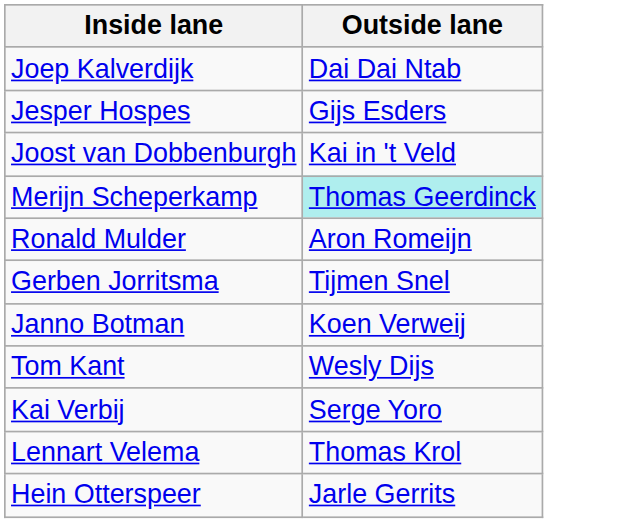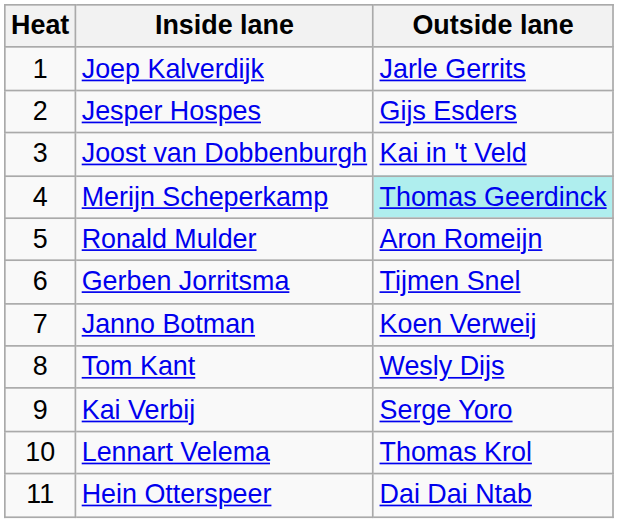+ column: Heat | 1 | 2 | 3 | 4 | 5 | 6 | 7 | 8 | 9 | 10 | 11
Joep Kalverdijk | Outside lane: Dai Dai Ntab -> Jarle Gerrits
Hein Otterspeer | Outside lane: Jarle Gerrits -> Dai Dai Ntab
